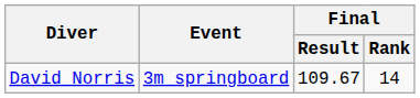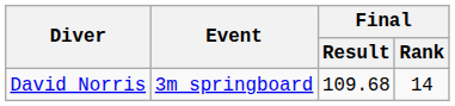David Norris | Final / Result: 109.67 -> 109.68
